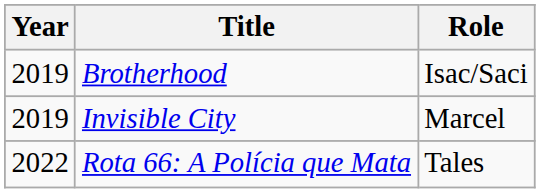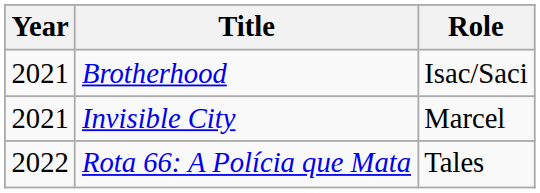Brotherhood | Year: 2019 -> 2021
Invisible City | Year: 2019 -> 2021
